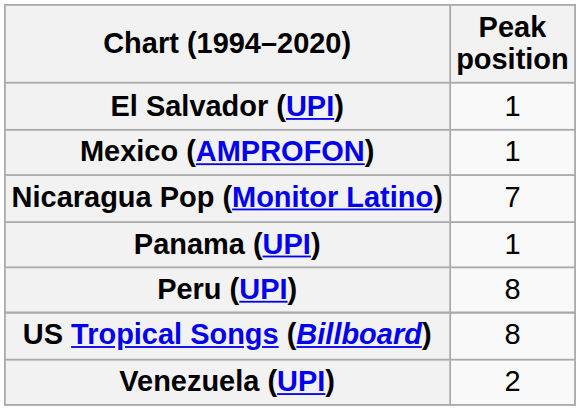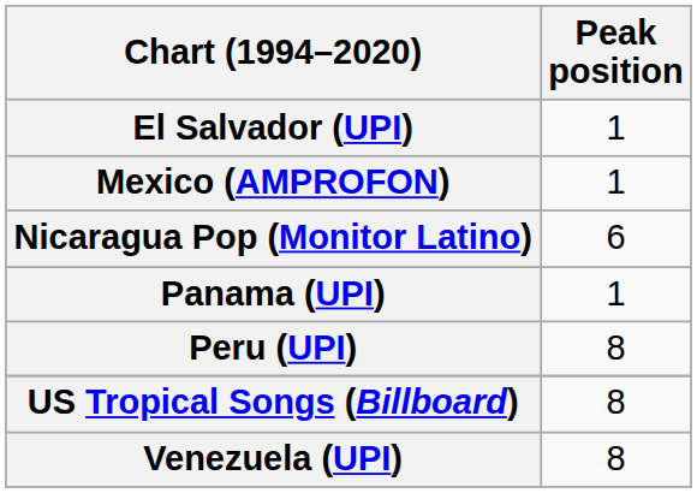Nicaragua Pop (Monitor Latino) | Peak position: 7 -> 6
Venezuela (UPI) | Peak position: 2 -> 8
